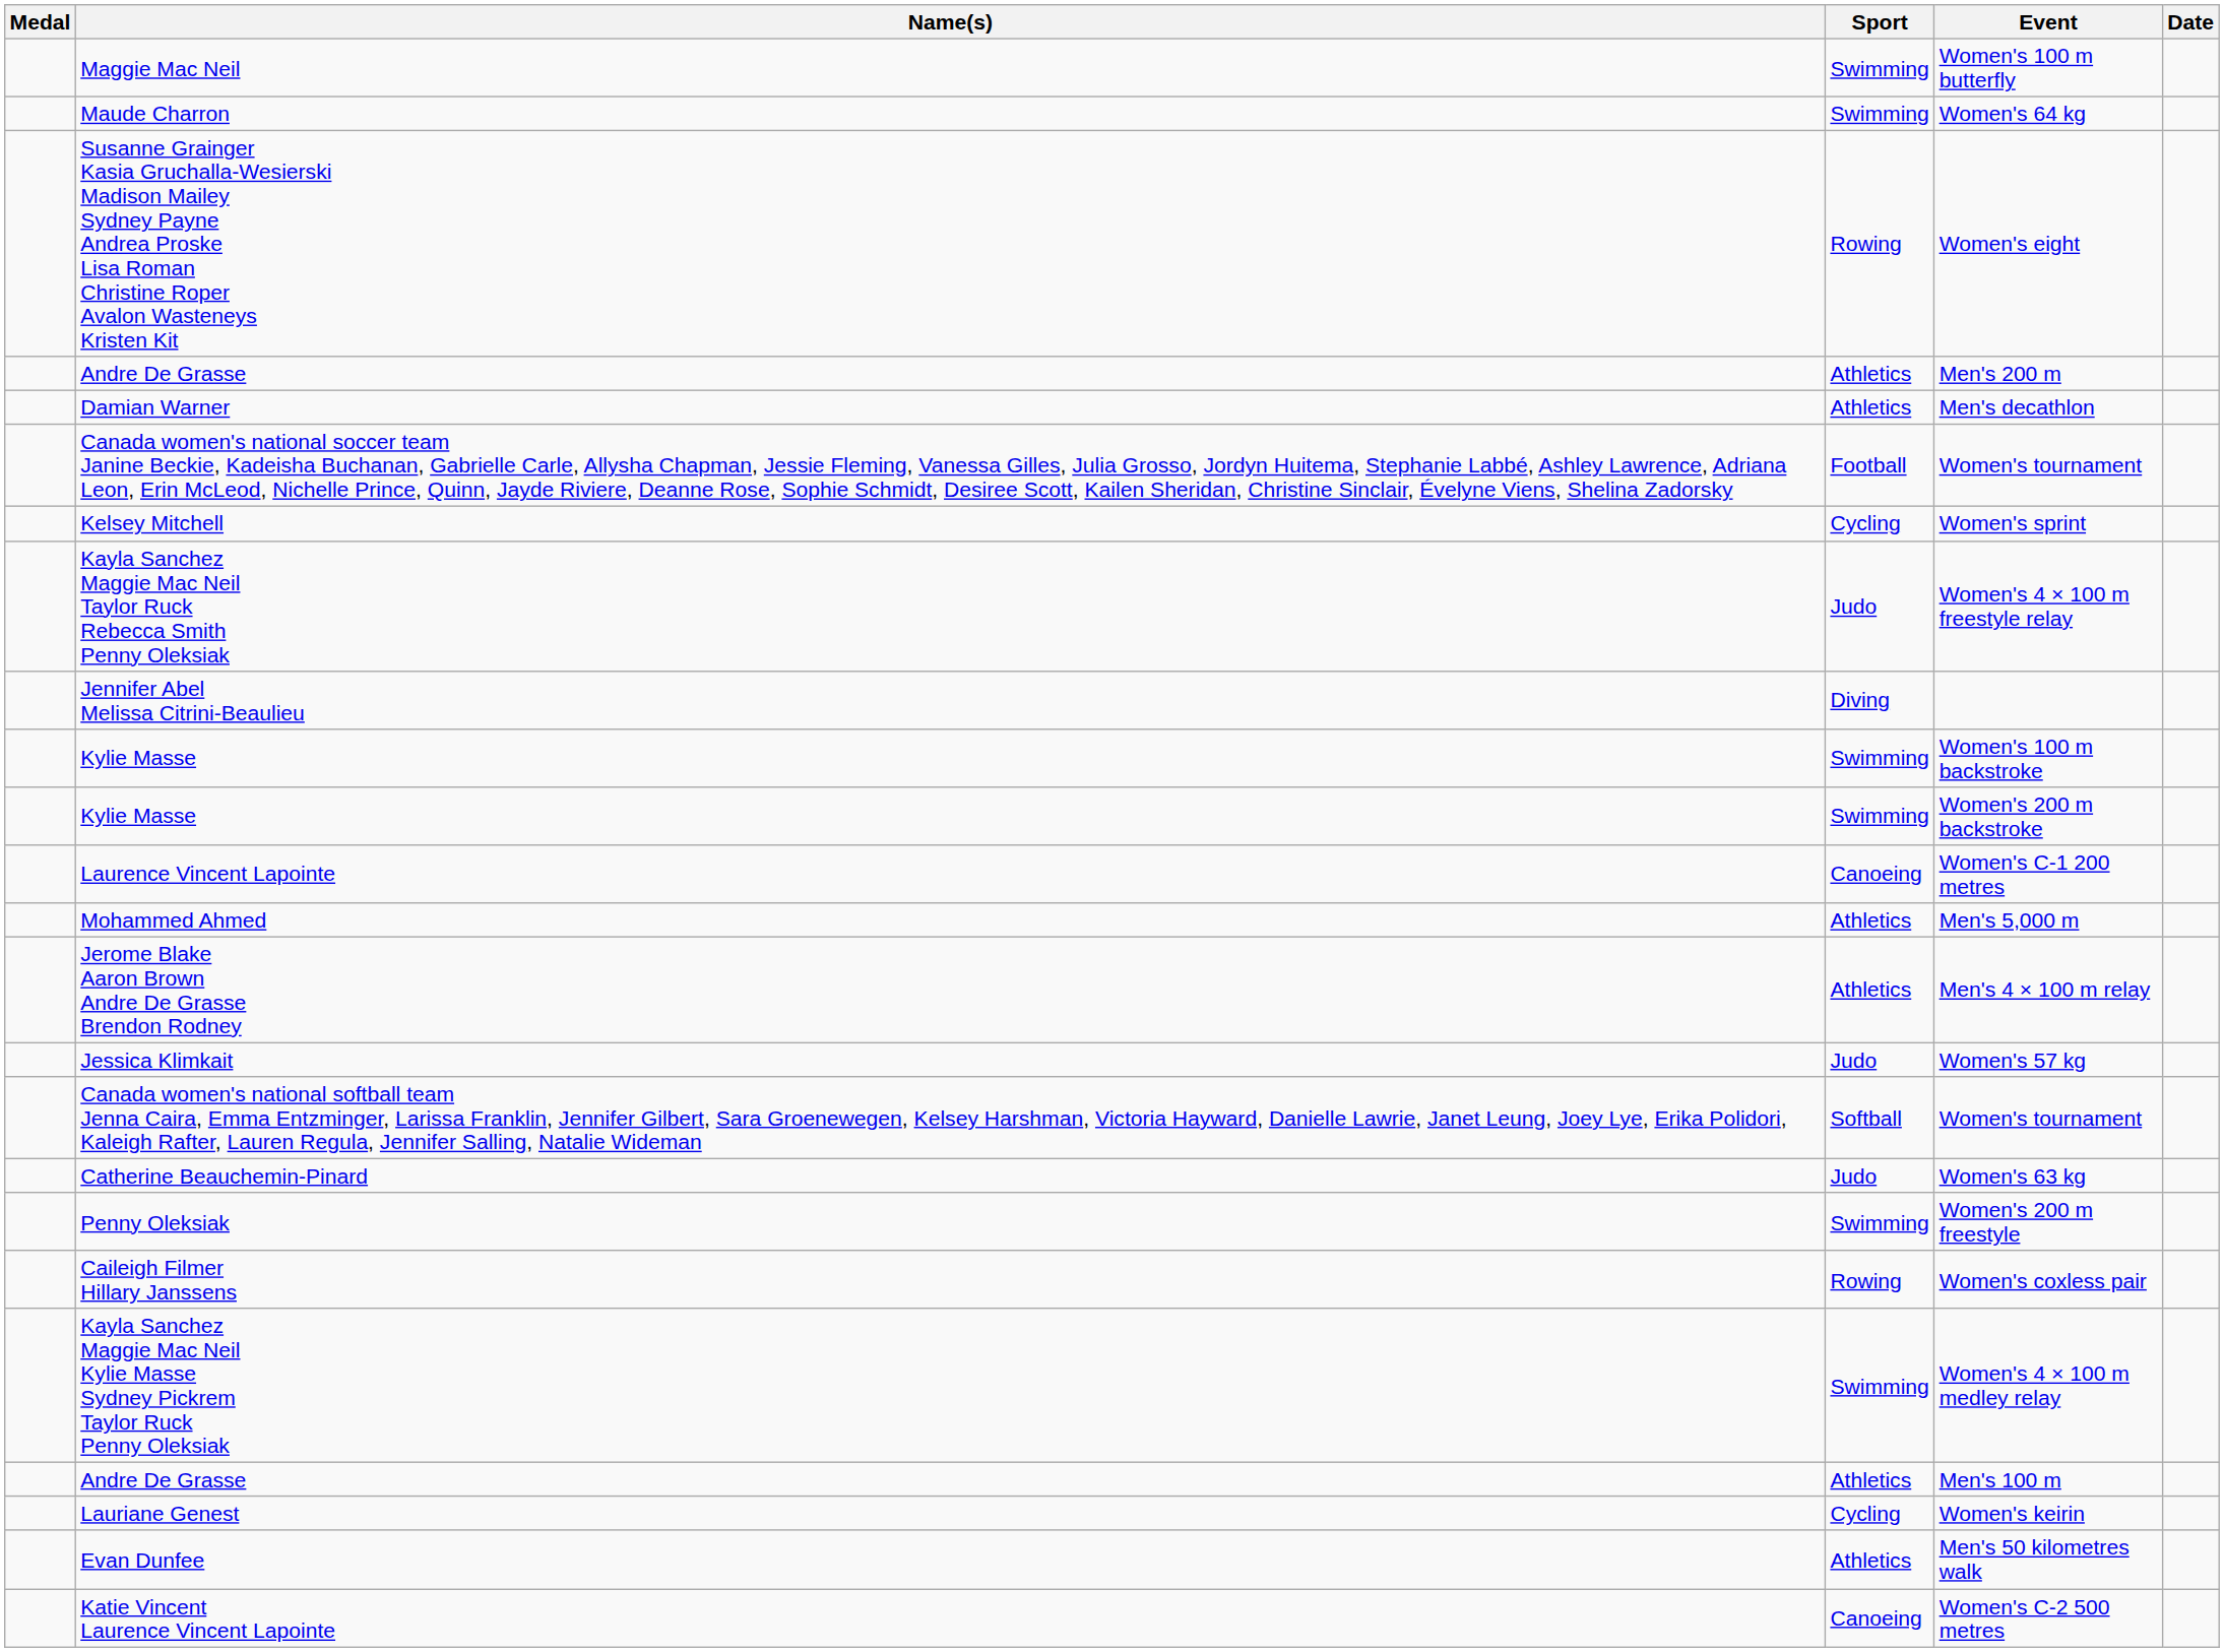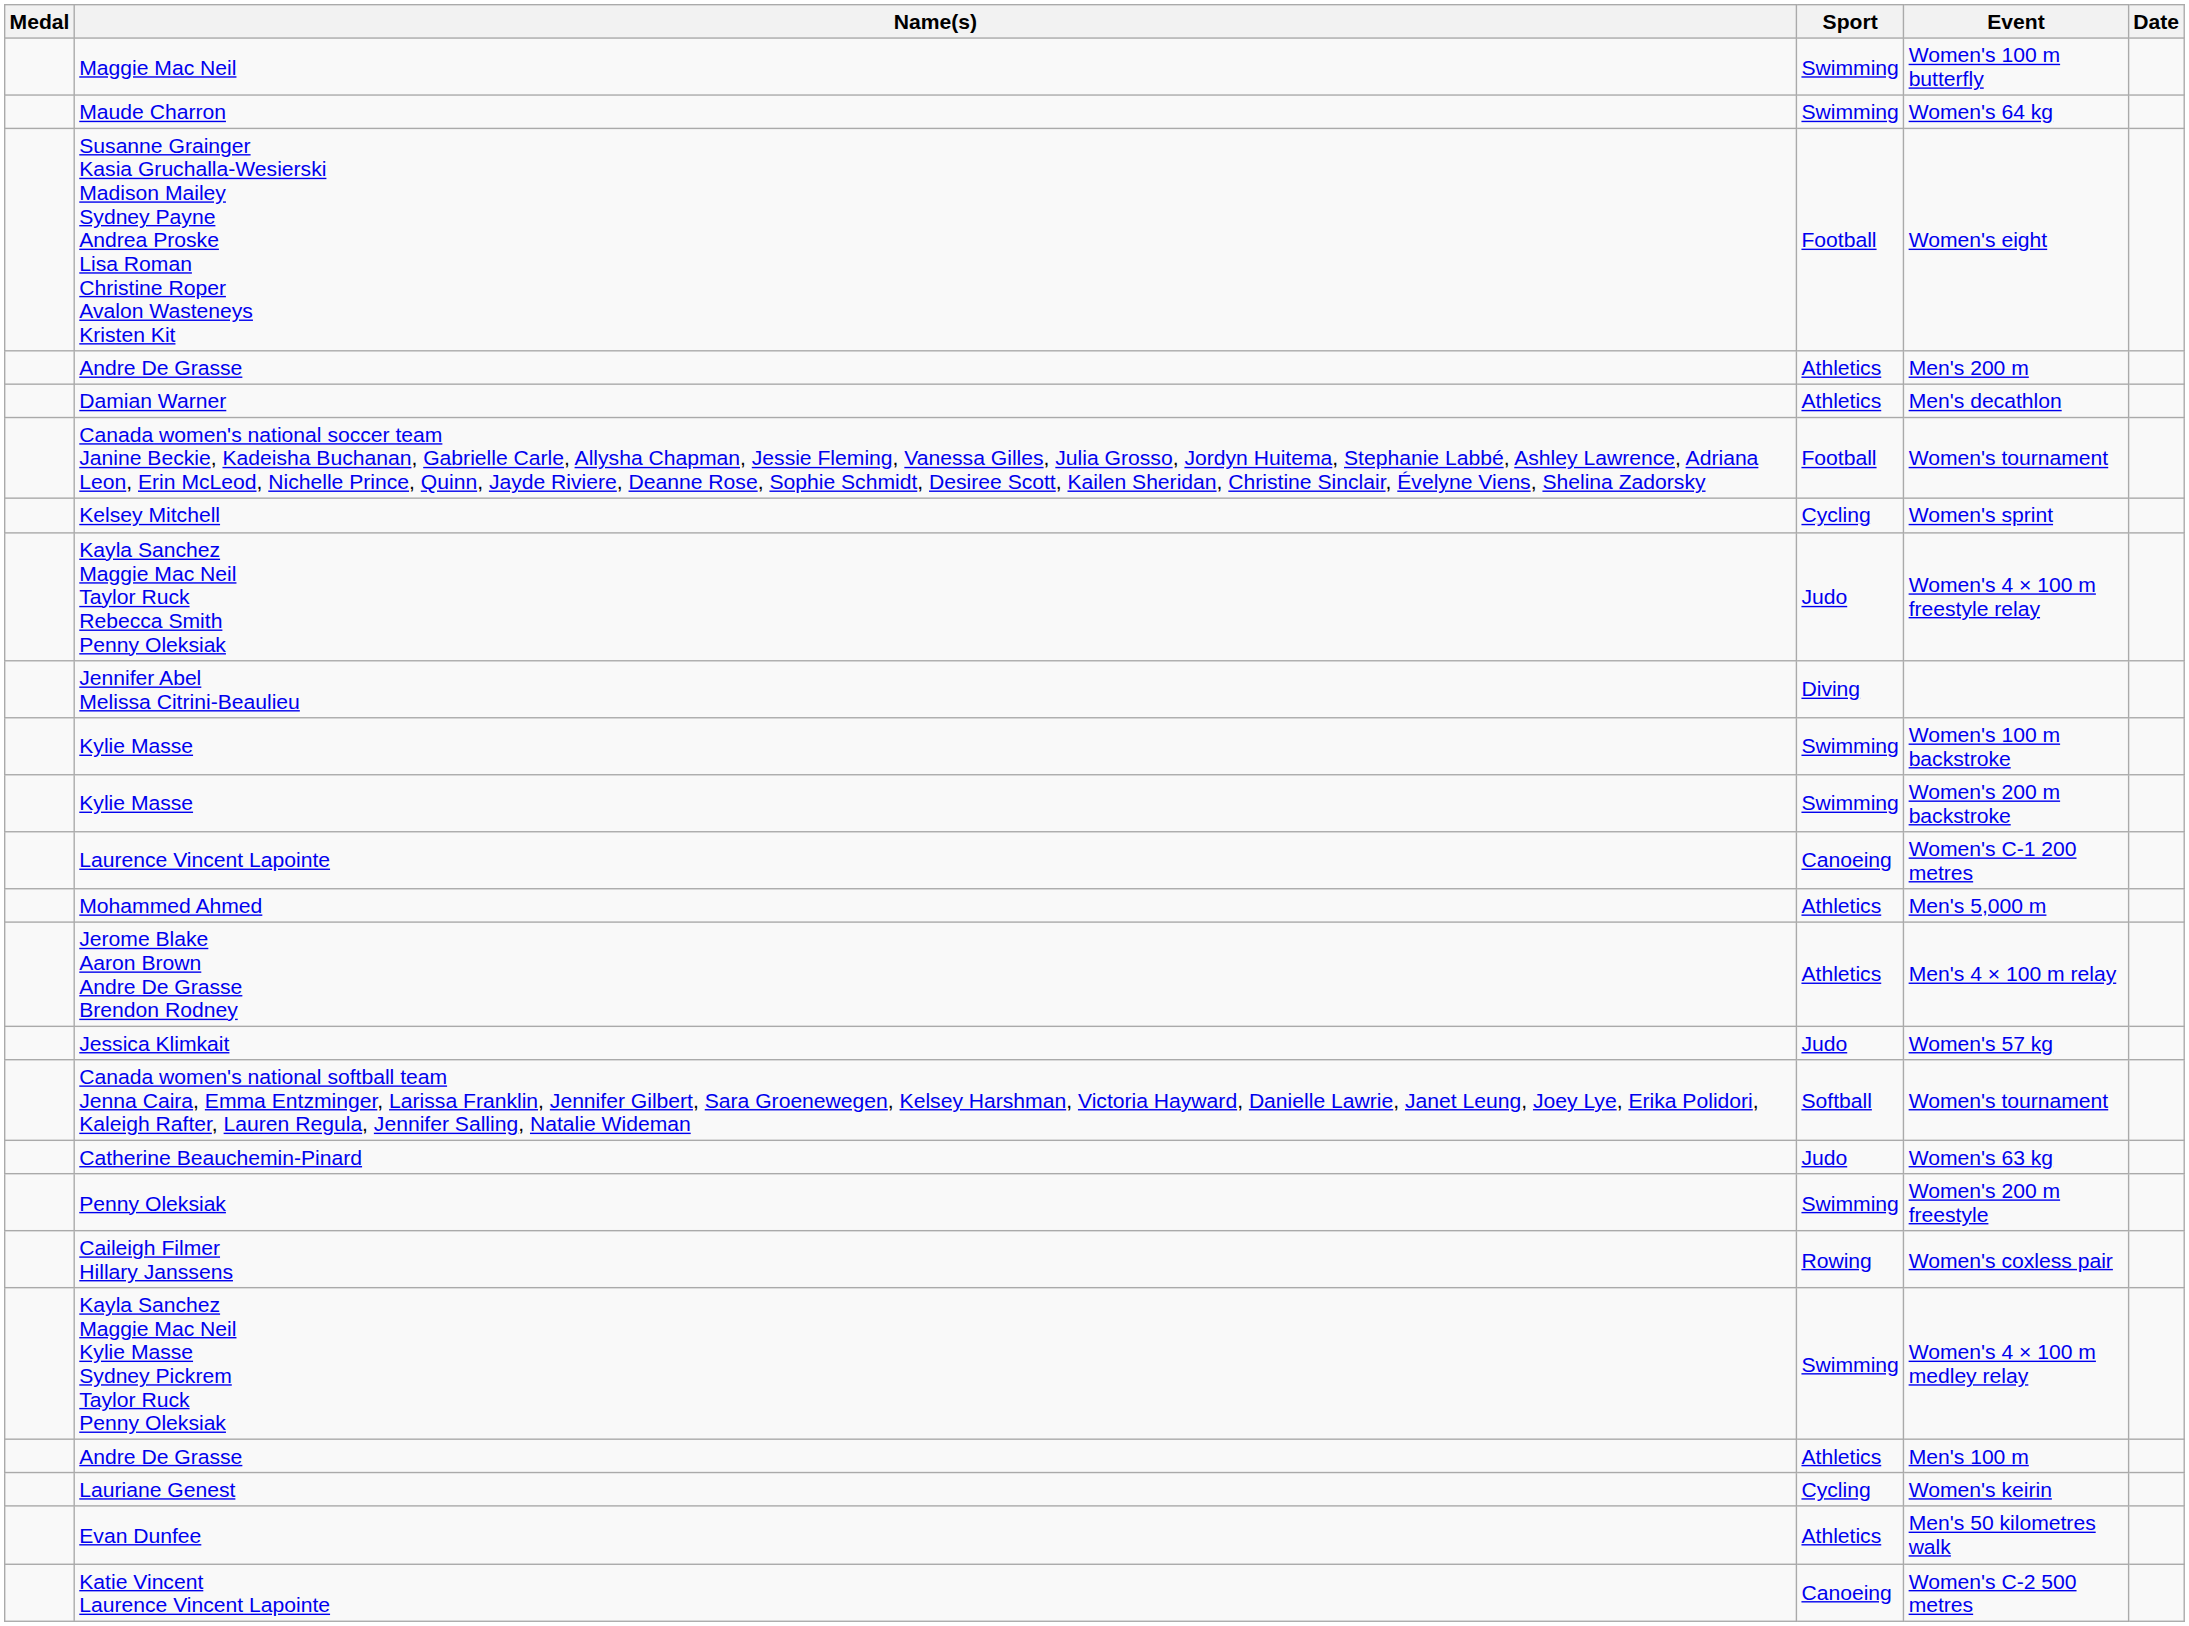Women's eight | Sport: Rowing -> Football
